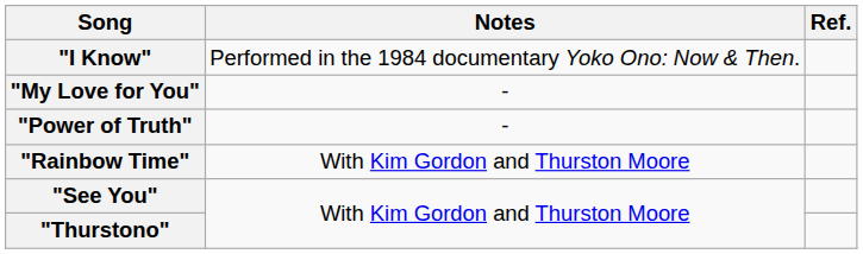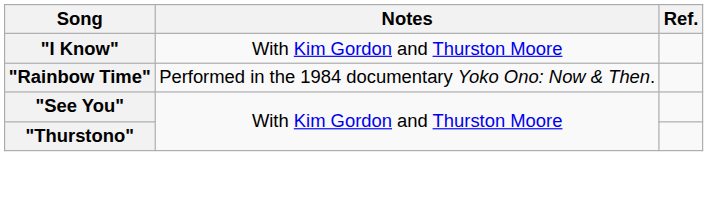"I Know" | Notes: Performed in the 1984 documentary Yoko Ono: Now & Then. -> With Kim Gordon and Thurston Moore
- row: "My Love for You" | -
- row: "Power of Truth" | -
"Rainbow Time" | Notes: With Kim Gordon and Thurston Moore -> Performed in the 1984 documentary Yoko Ono: Now & Then.
